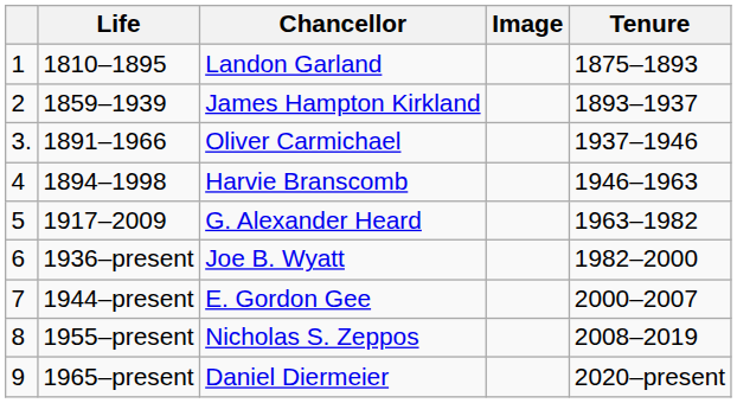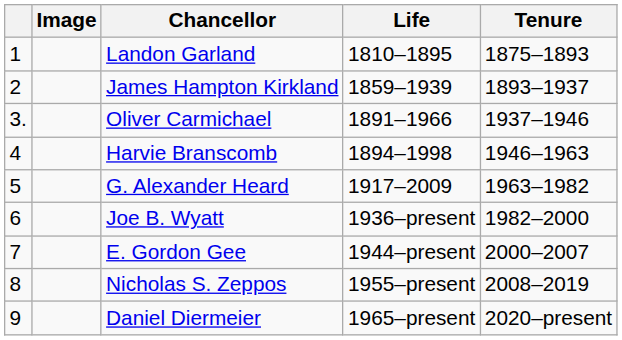columns swapped: Image <-> Life
